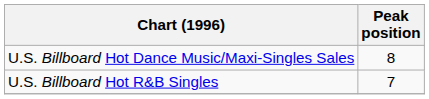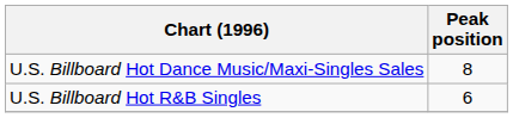U.S. Billboard Hot R&B Singles | Peak position: 7 -> 6
